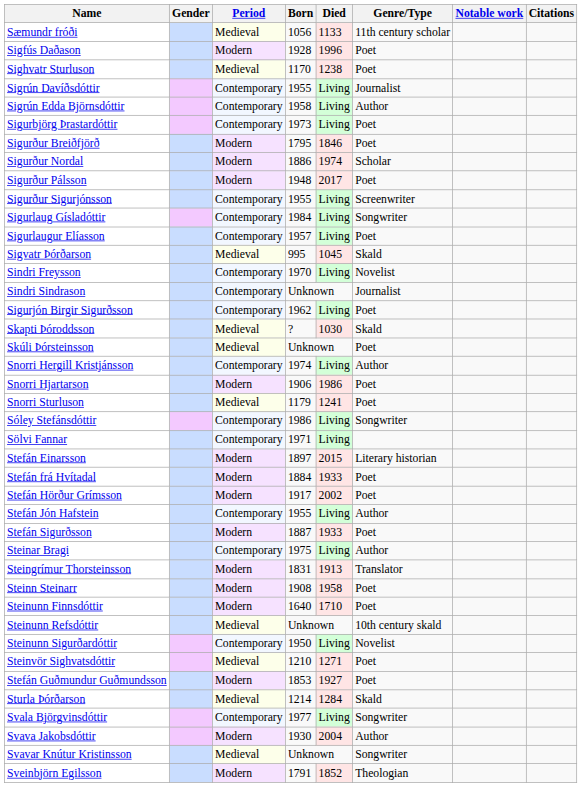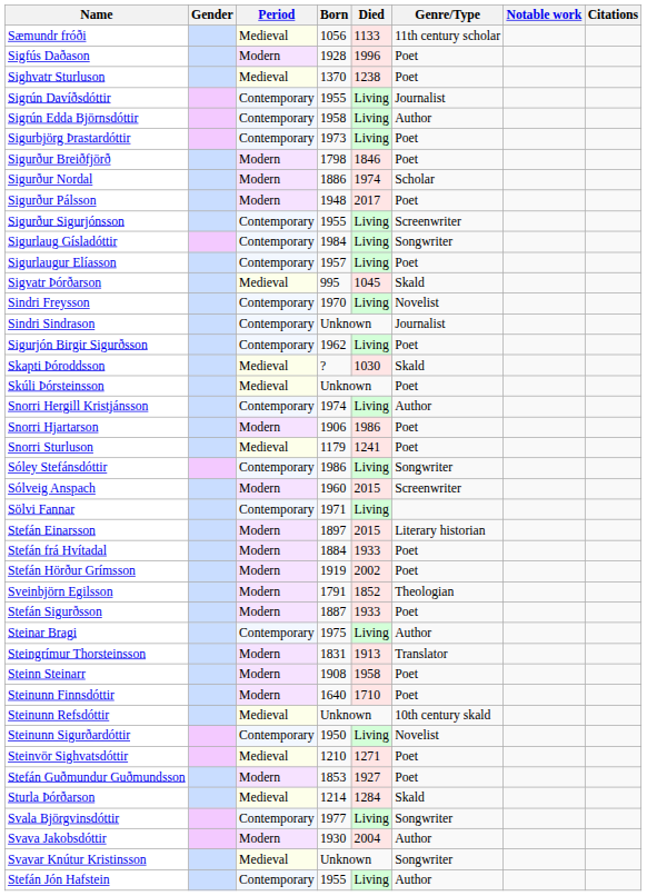Sighvatr Sturluson | Born: 1170 -> 1370
Sigurður Breiðfjörð | Born: 1795 -> 1798
+ row: Sólveig Anspach | Modern | 1960 | 2015 | Screenwriter
Stefán Hörður Grímsson | Born: 1917 -> 1919
rows swapped: Stefán Jón Hafstein <-> Sveinbjörn Egilsson
